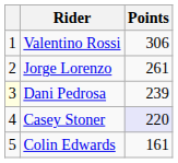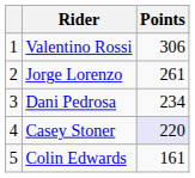Dani Pedrosa | column 1: lightyellow background -> no background
Dani Pedrosa | Points: 239 -> 234
